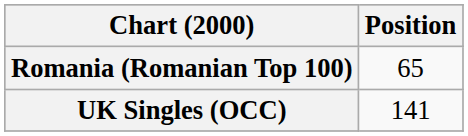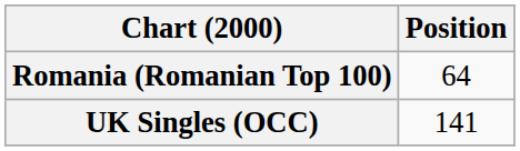Romania (Romanian Top 100) | Position: 65 -> 64
